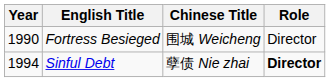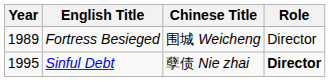Fortress Besieged | Year: 1990 -> 1989
Sinful Debt | Year: 1994 -> 1995
